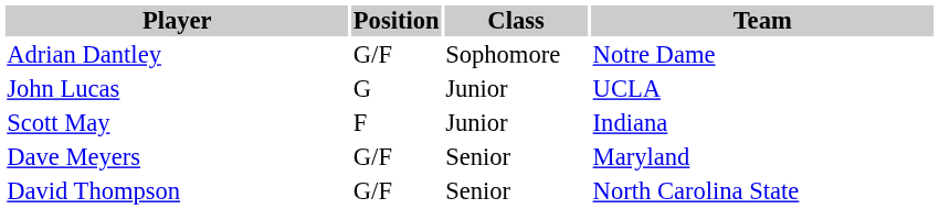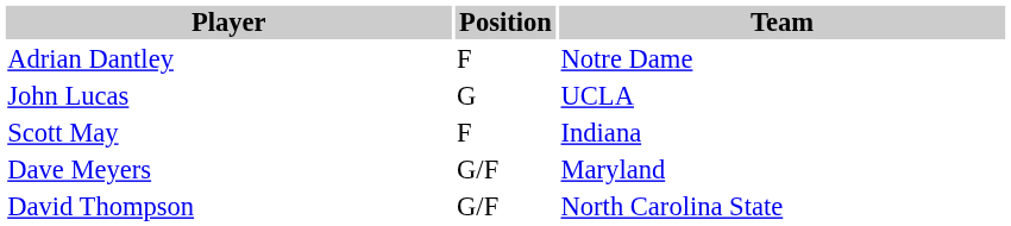- column: Class | Sophomore | Junior | Junior | Senior | Senior
Adrian Dantley | Position: G/F -> F
